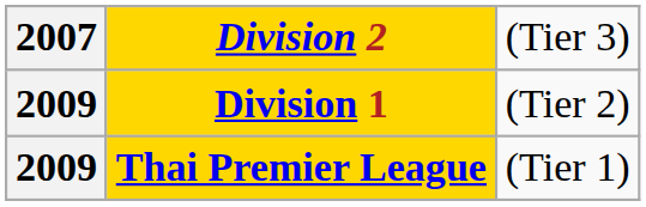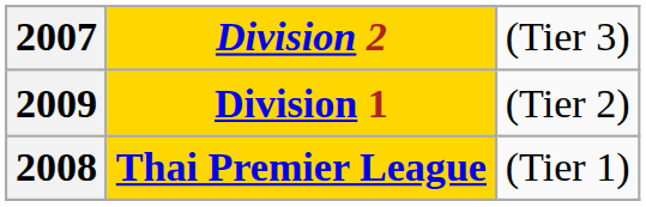Thai Premier League | column 1: 2009 -> 2008
